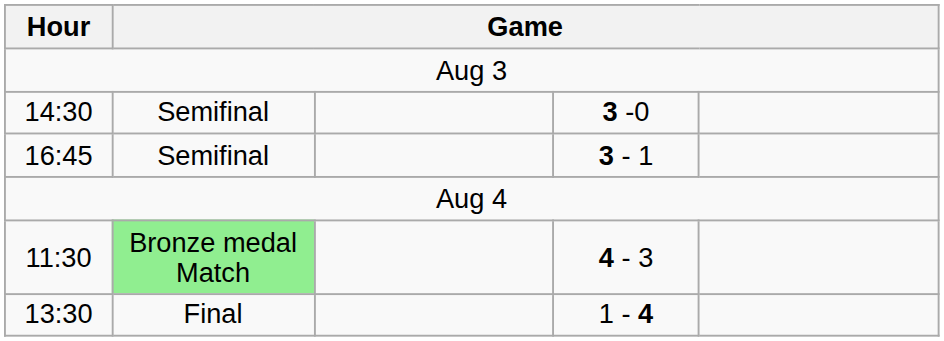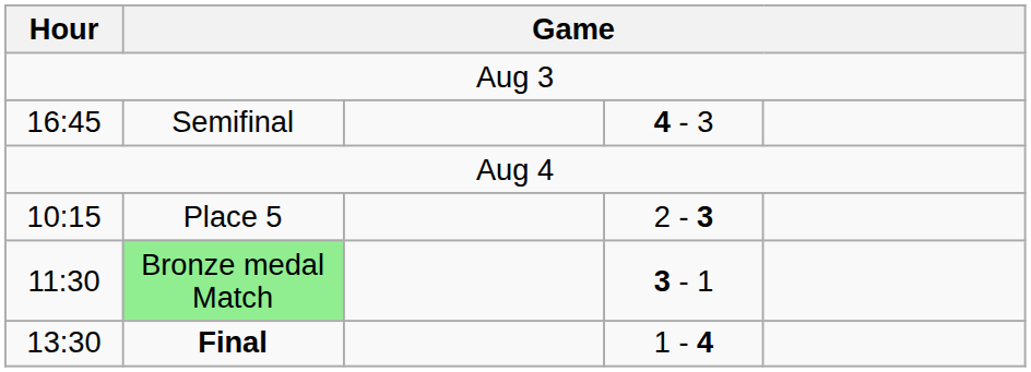- row: 14:30 | Semifinal | 3 -0
16:45 | column 4: 3 - 1 -> 4 - 3
+ row: 10:15 | Place 5 | 2 - 3
11:30 | column 4: 4 - 3 -> 3 - 1
13:30 | column 2: normal -> bold
